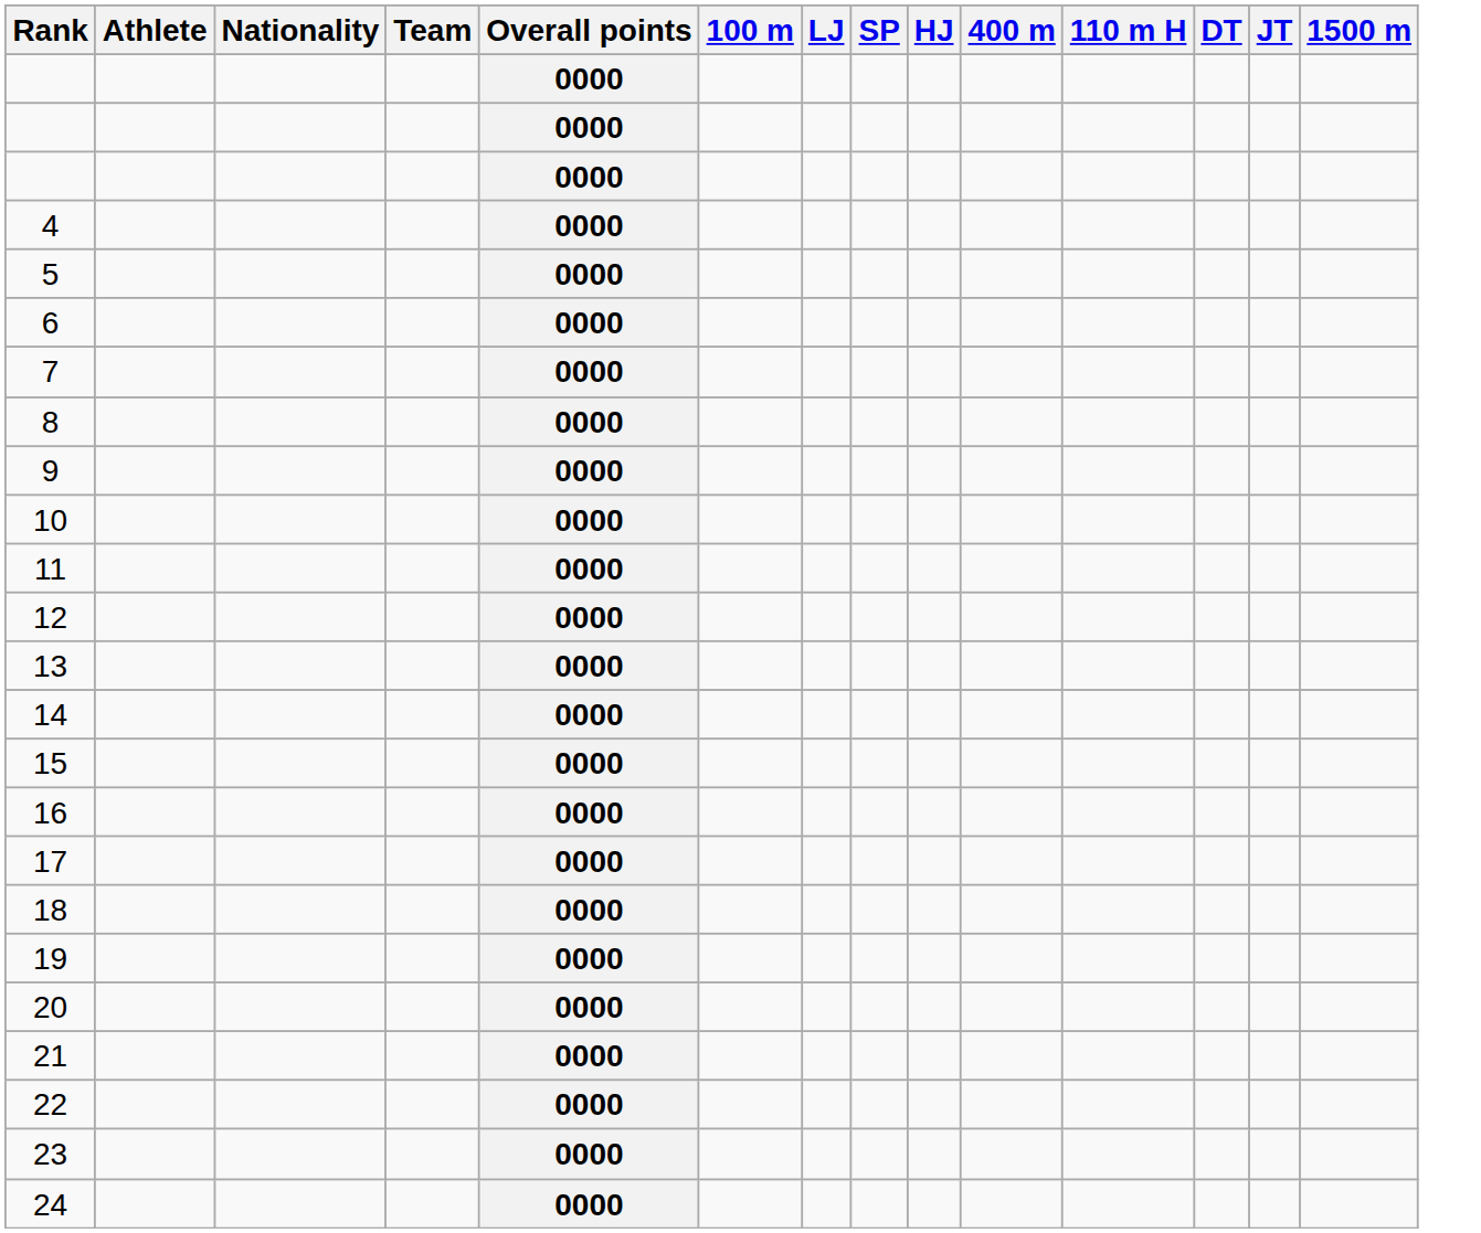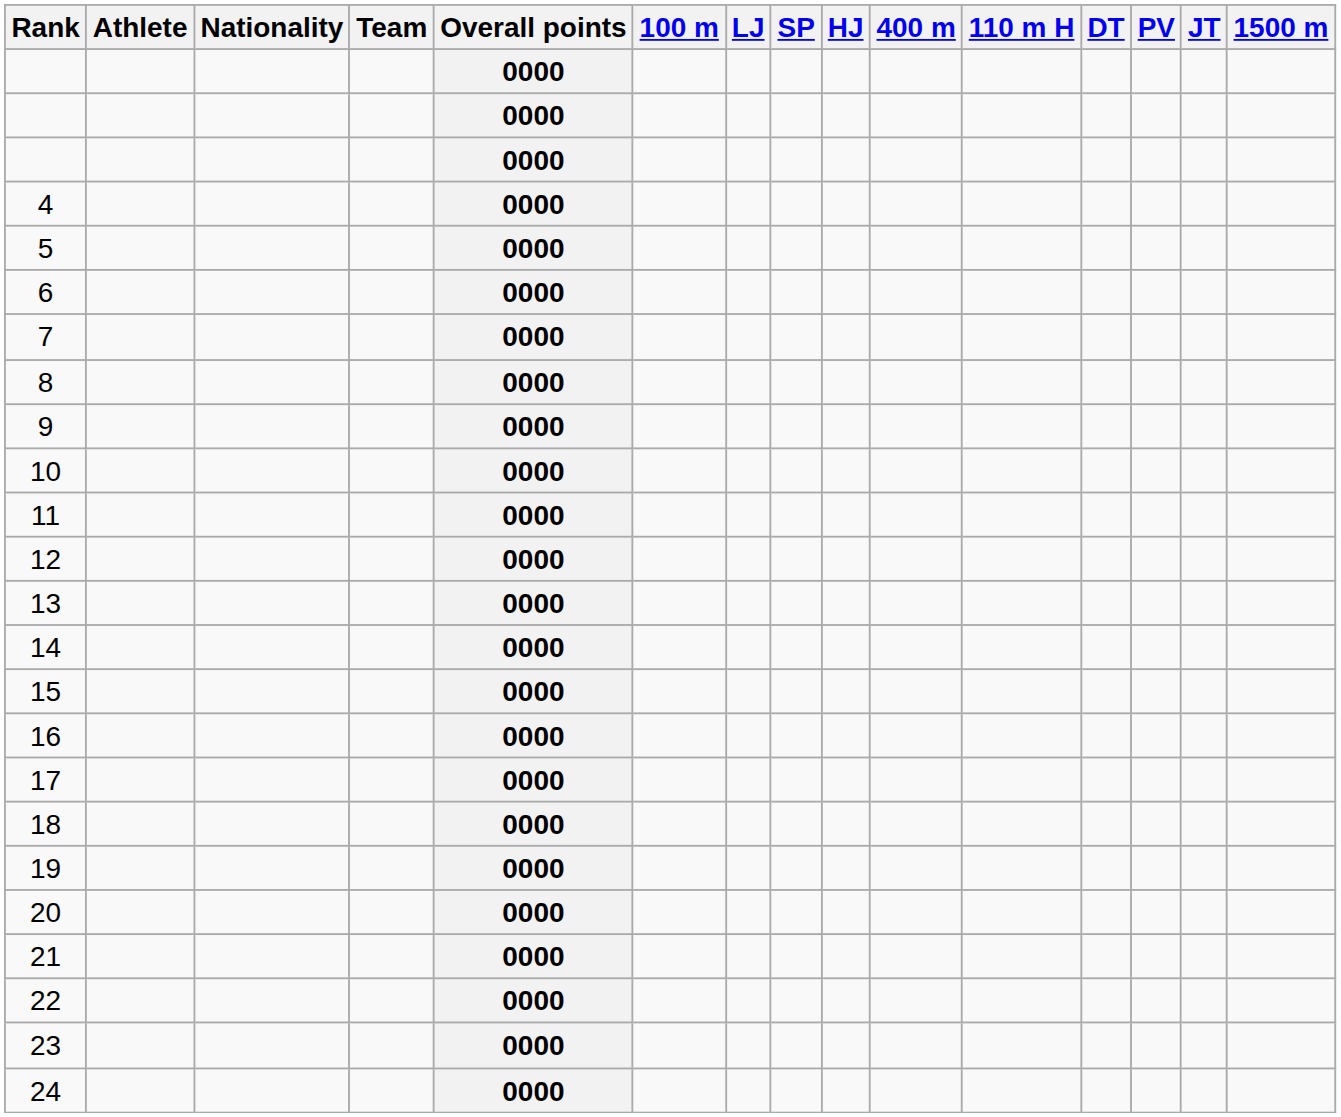+ column: PV
